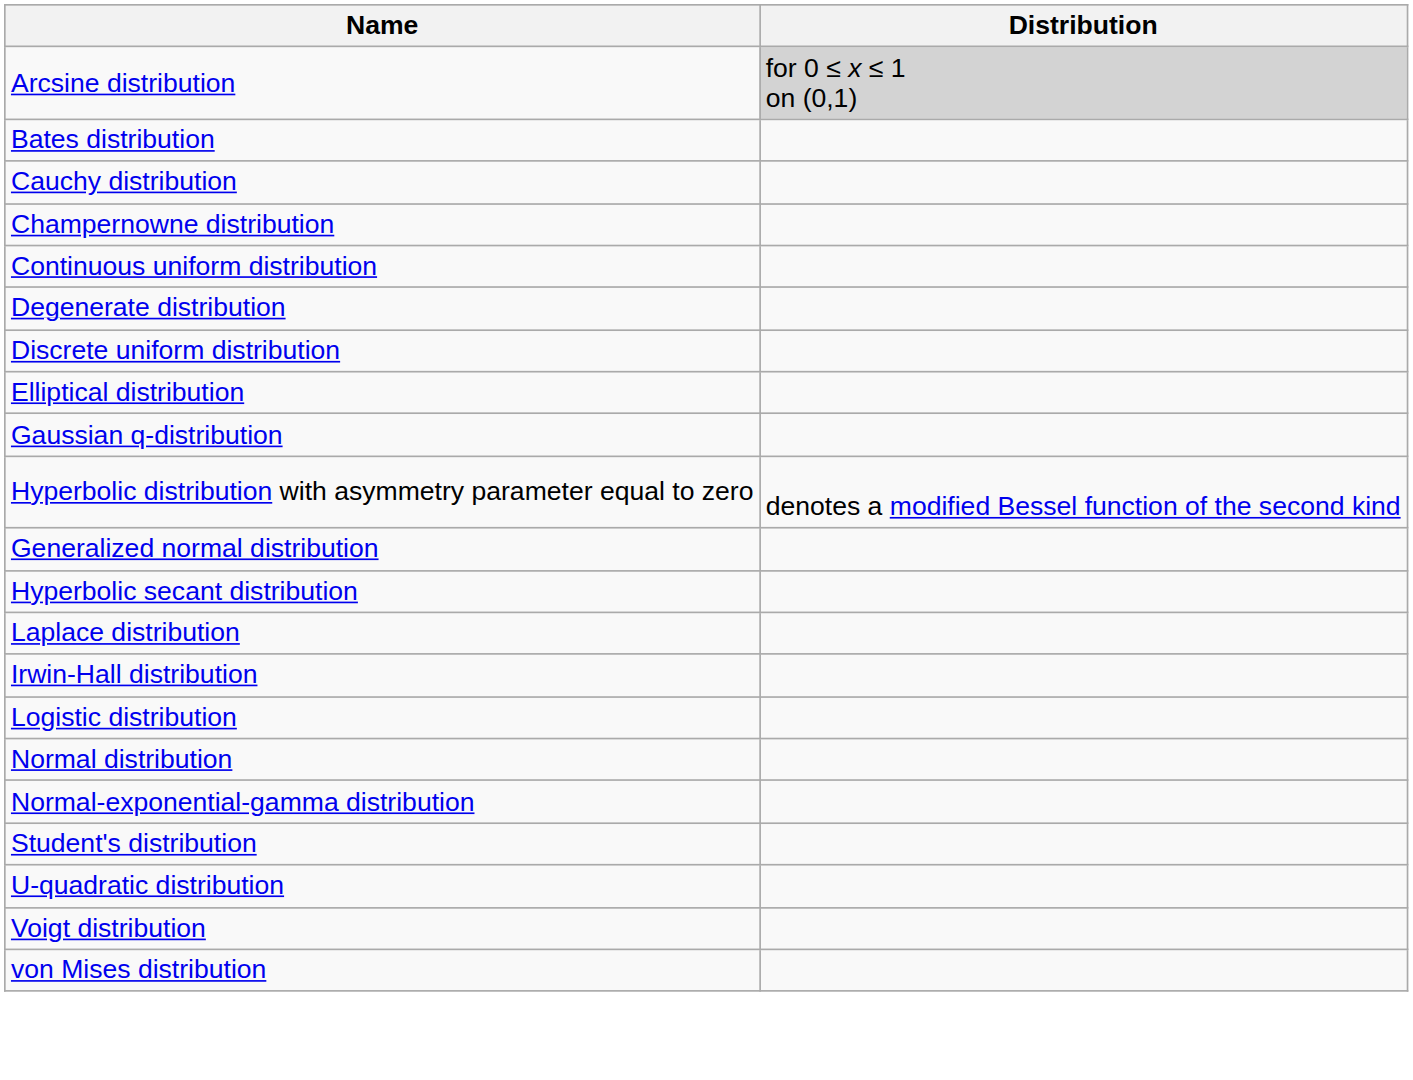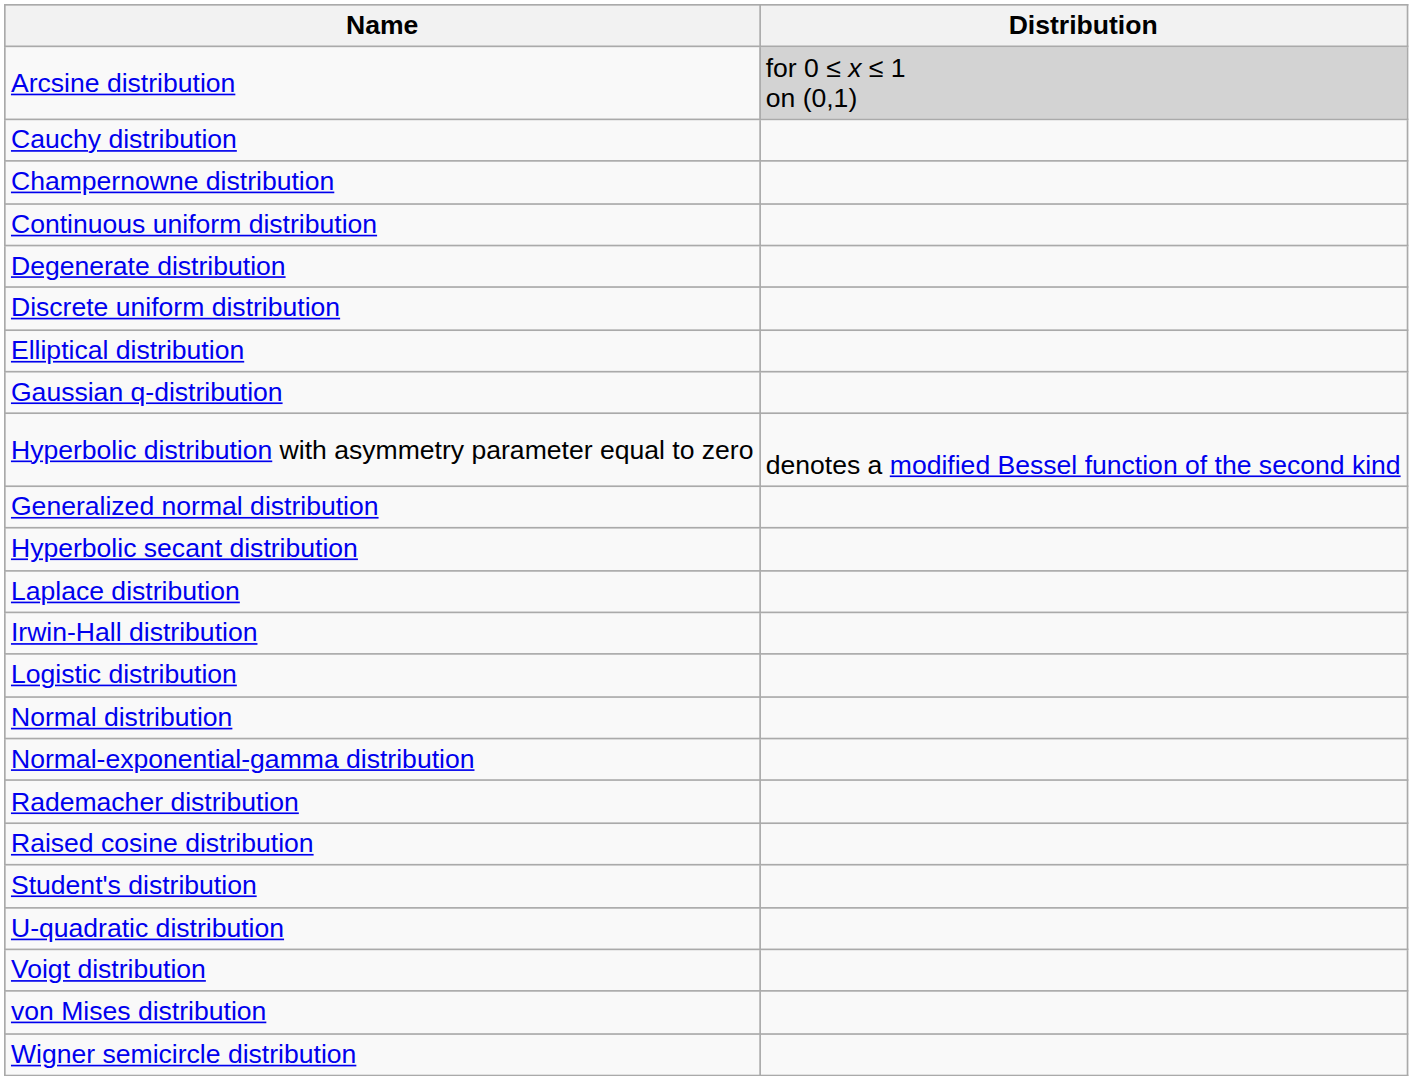- row: Bates distribution
+ row: Rademacher distribution
+ row: Raised cosine distribution
+ row: Wigner semicircle distribution
